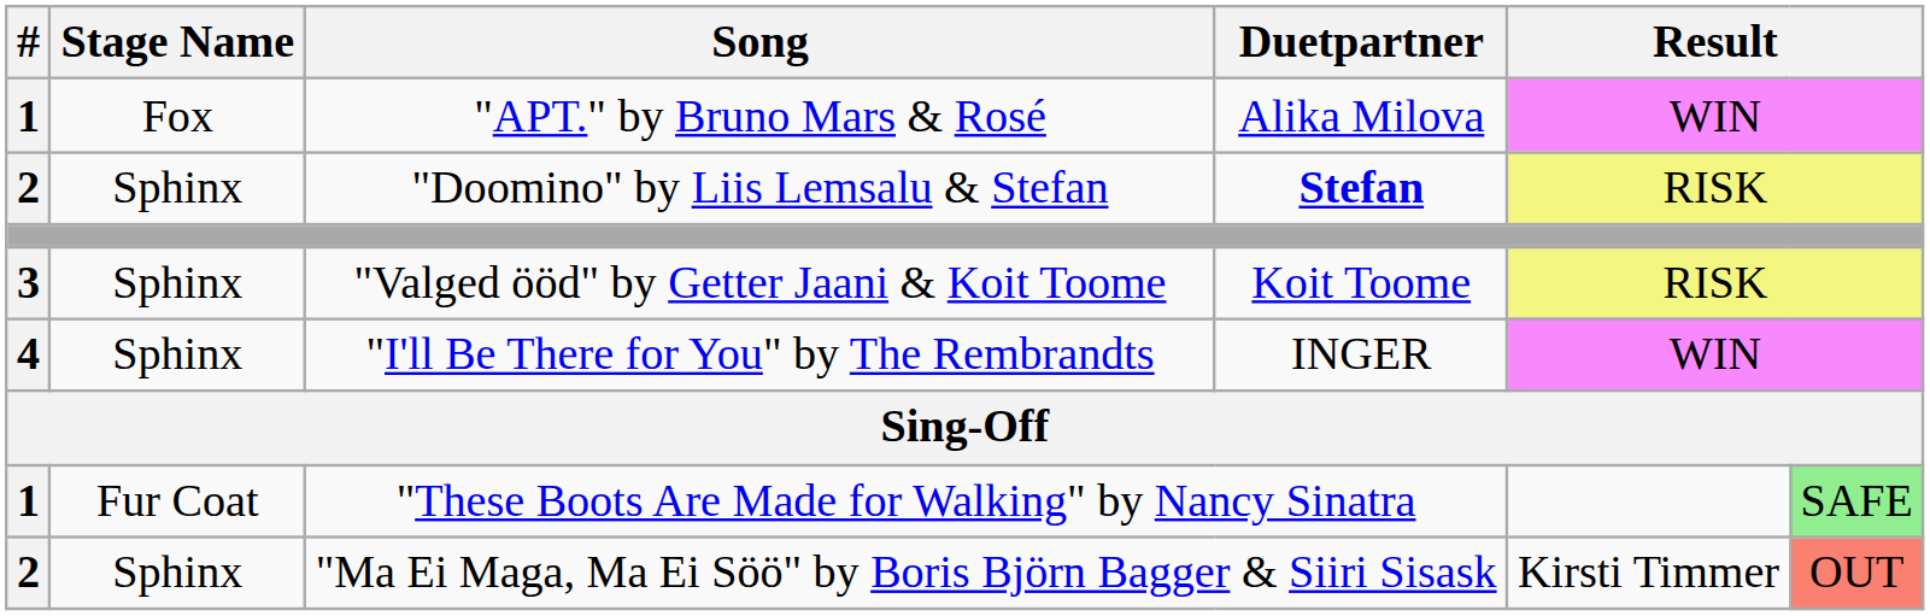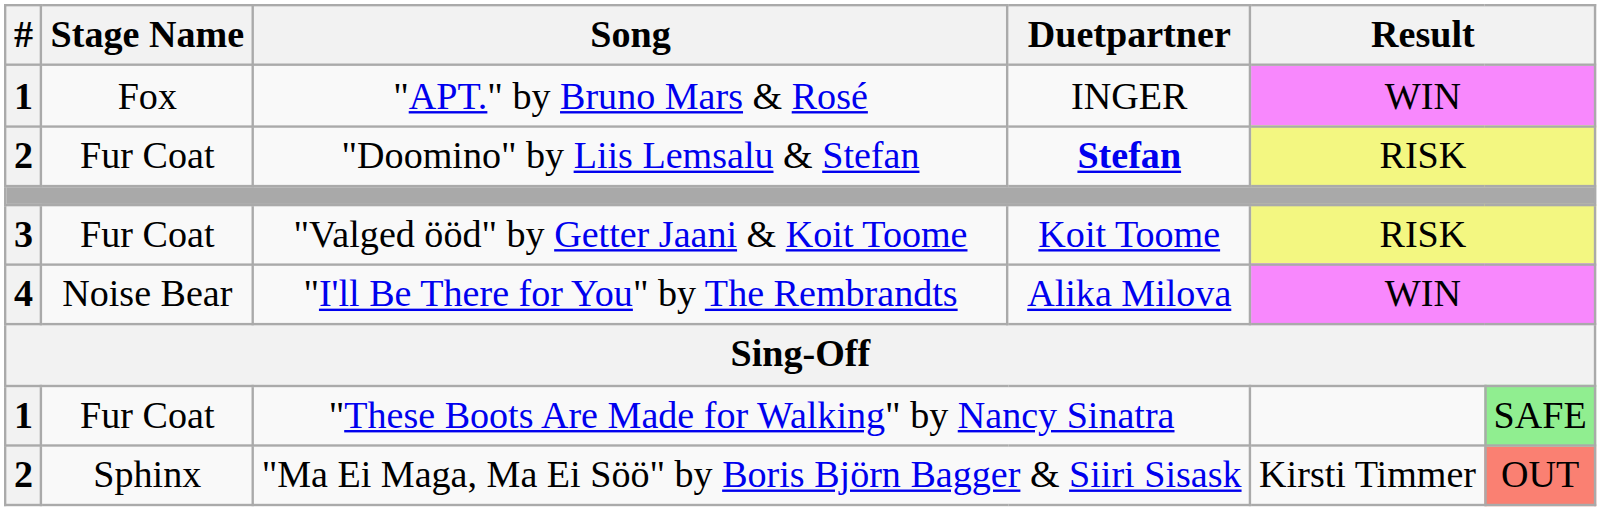"APT." by Bruno Mars & Rosé | Duetpartner: Alika Milova -> INGER
"Doomino" by Liis Lemsalu & Stefan | Stage Name: Sphinx -> Fur Coat
"Valged ööd" by Getter Jaani & Koit Toome | Stage Name: Sphinx -> Fur Coat
"I'll Be There for You" by The Rembrandts | Stage Name: Sphinx -> Noise Bear
"I'll Be There for You" by The Rembrandts | Duetpartner: INGER -> Alika Milova
